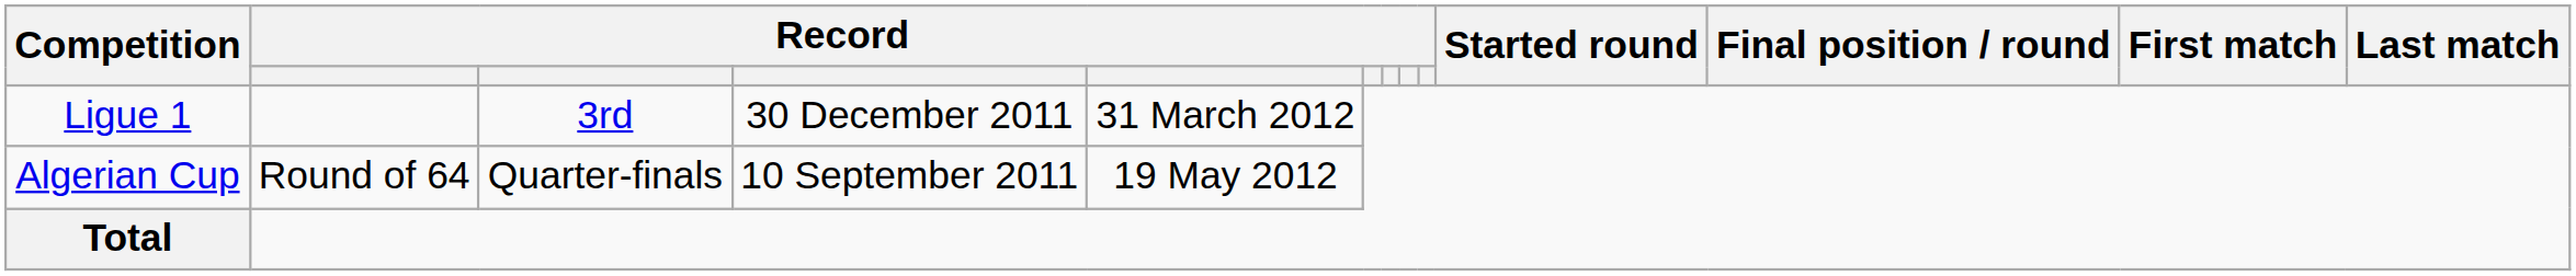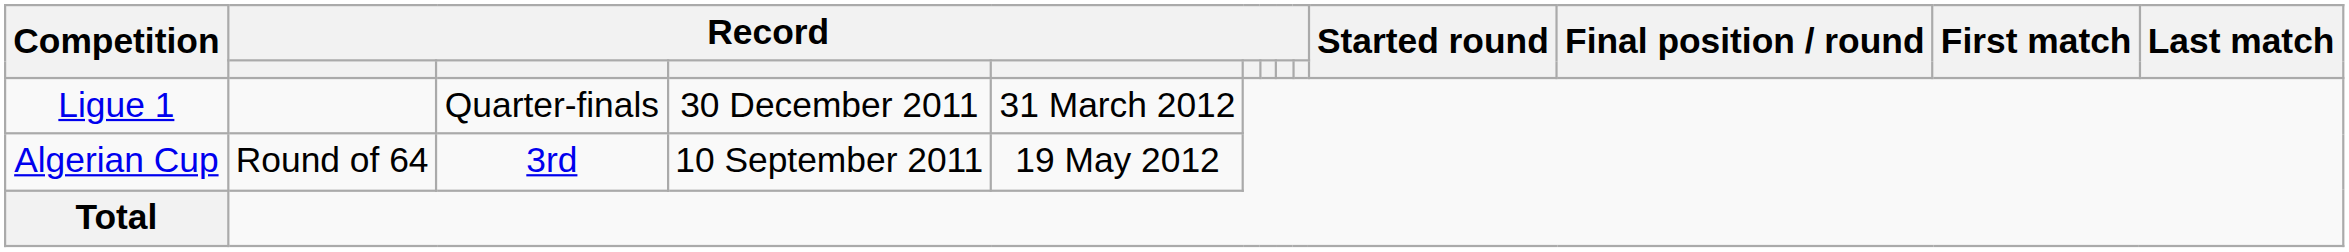Ligue 1 | column 3: 3rd -> Quarter-finals
Algerian Cup | column 3: Quarter-finals -> 3rd
